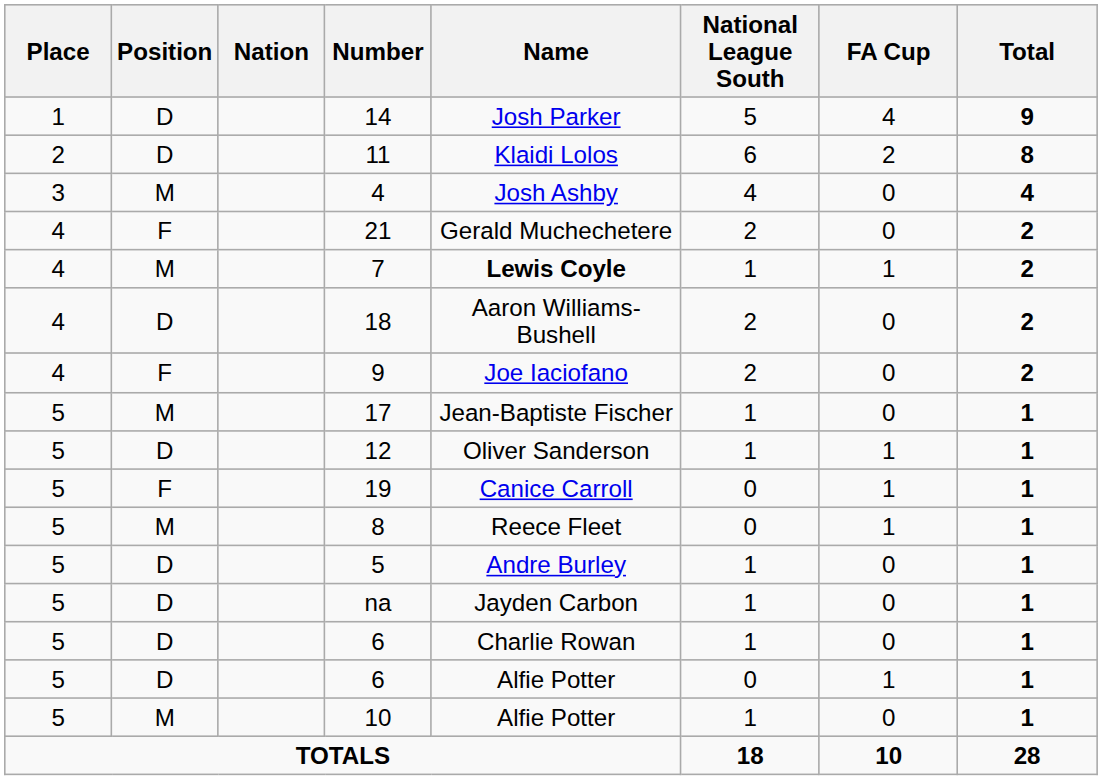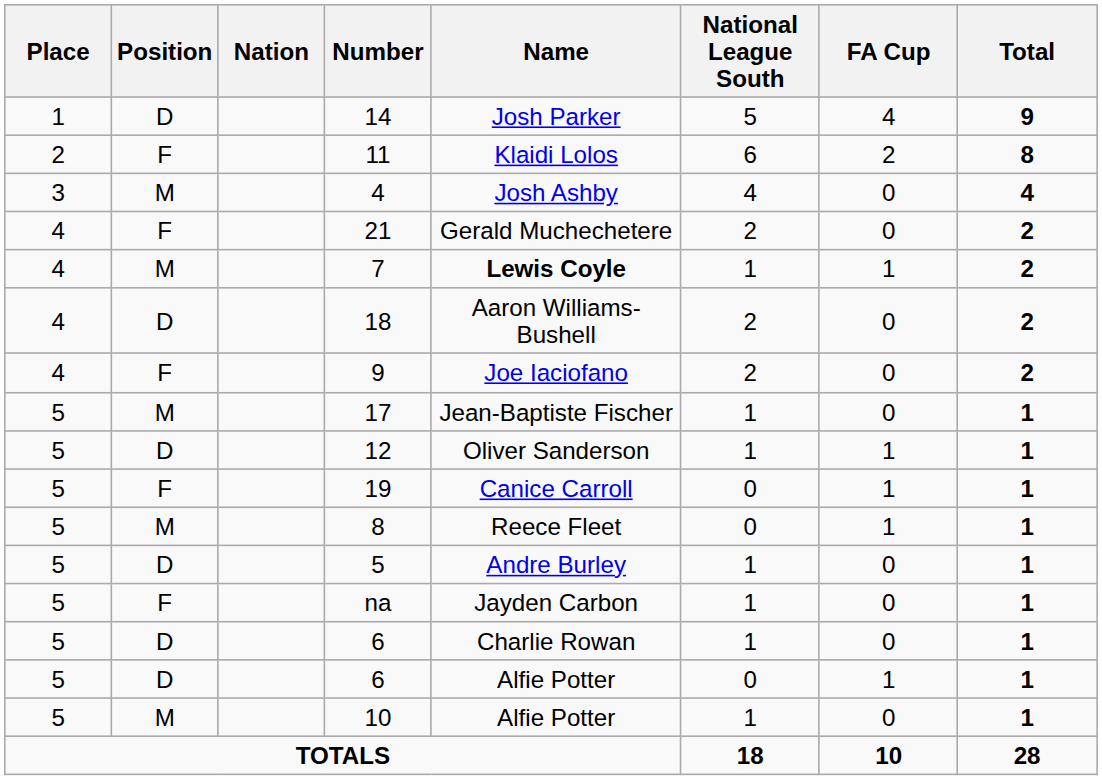11 | Position: D -> F
na | Position: D -> F
